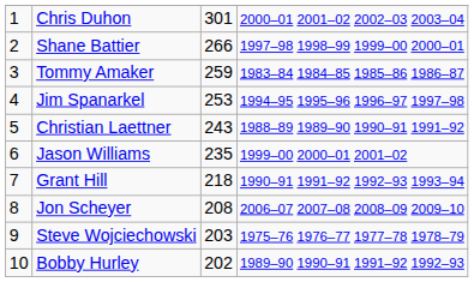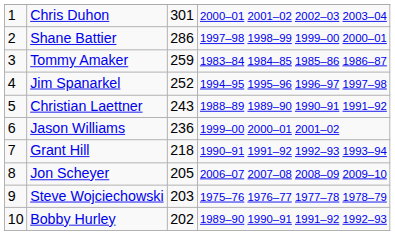Shane Battier | column 3: 266 -> 286
Jim Spanarkel | column 3: 253 -> 252
Jason Williams | column 3: 235 -> 236
Jon Scheyer | column 3: 208 -> 205
